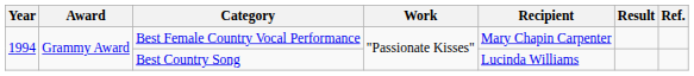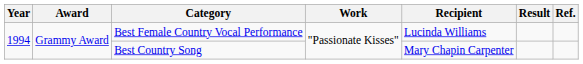Best Female Country Vocal Performance | Recipient: Mary Chapin Carpenter -> Lucinda Williams
Best Country Song | Recipient: Lucinda Williams -> Mary Chapin Carpenter
